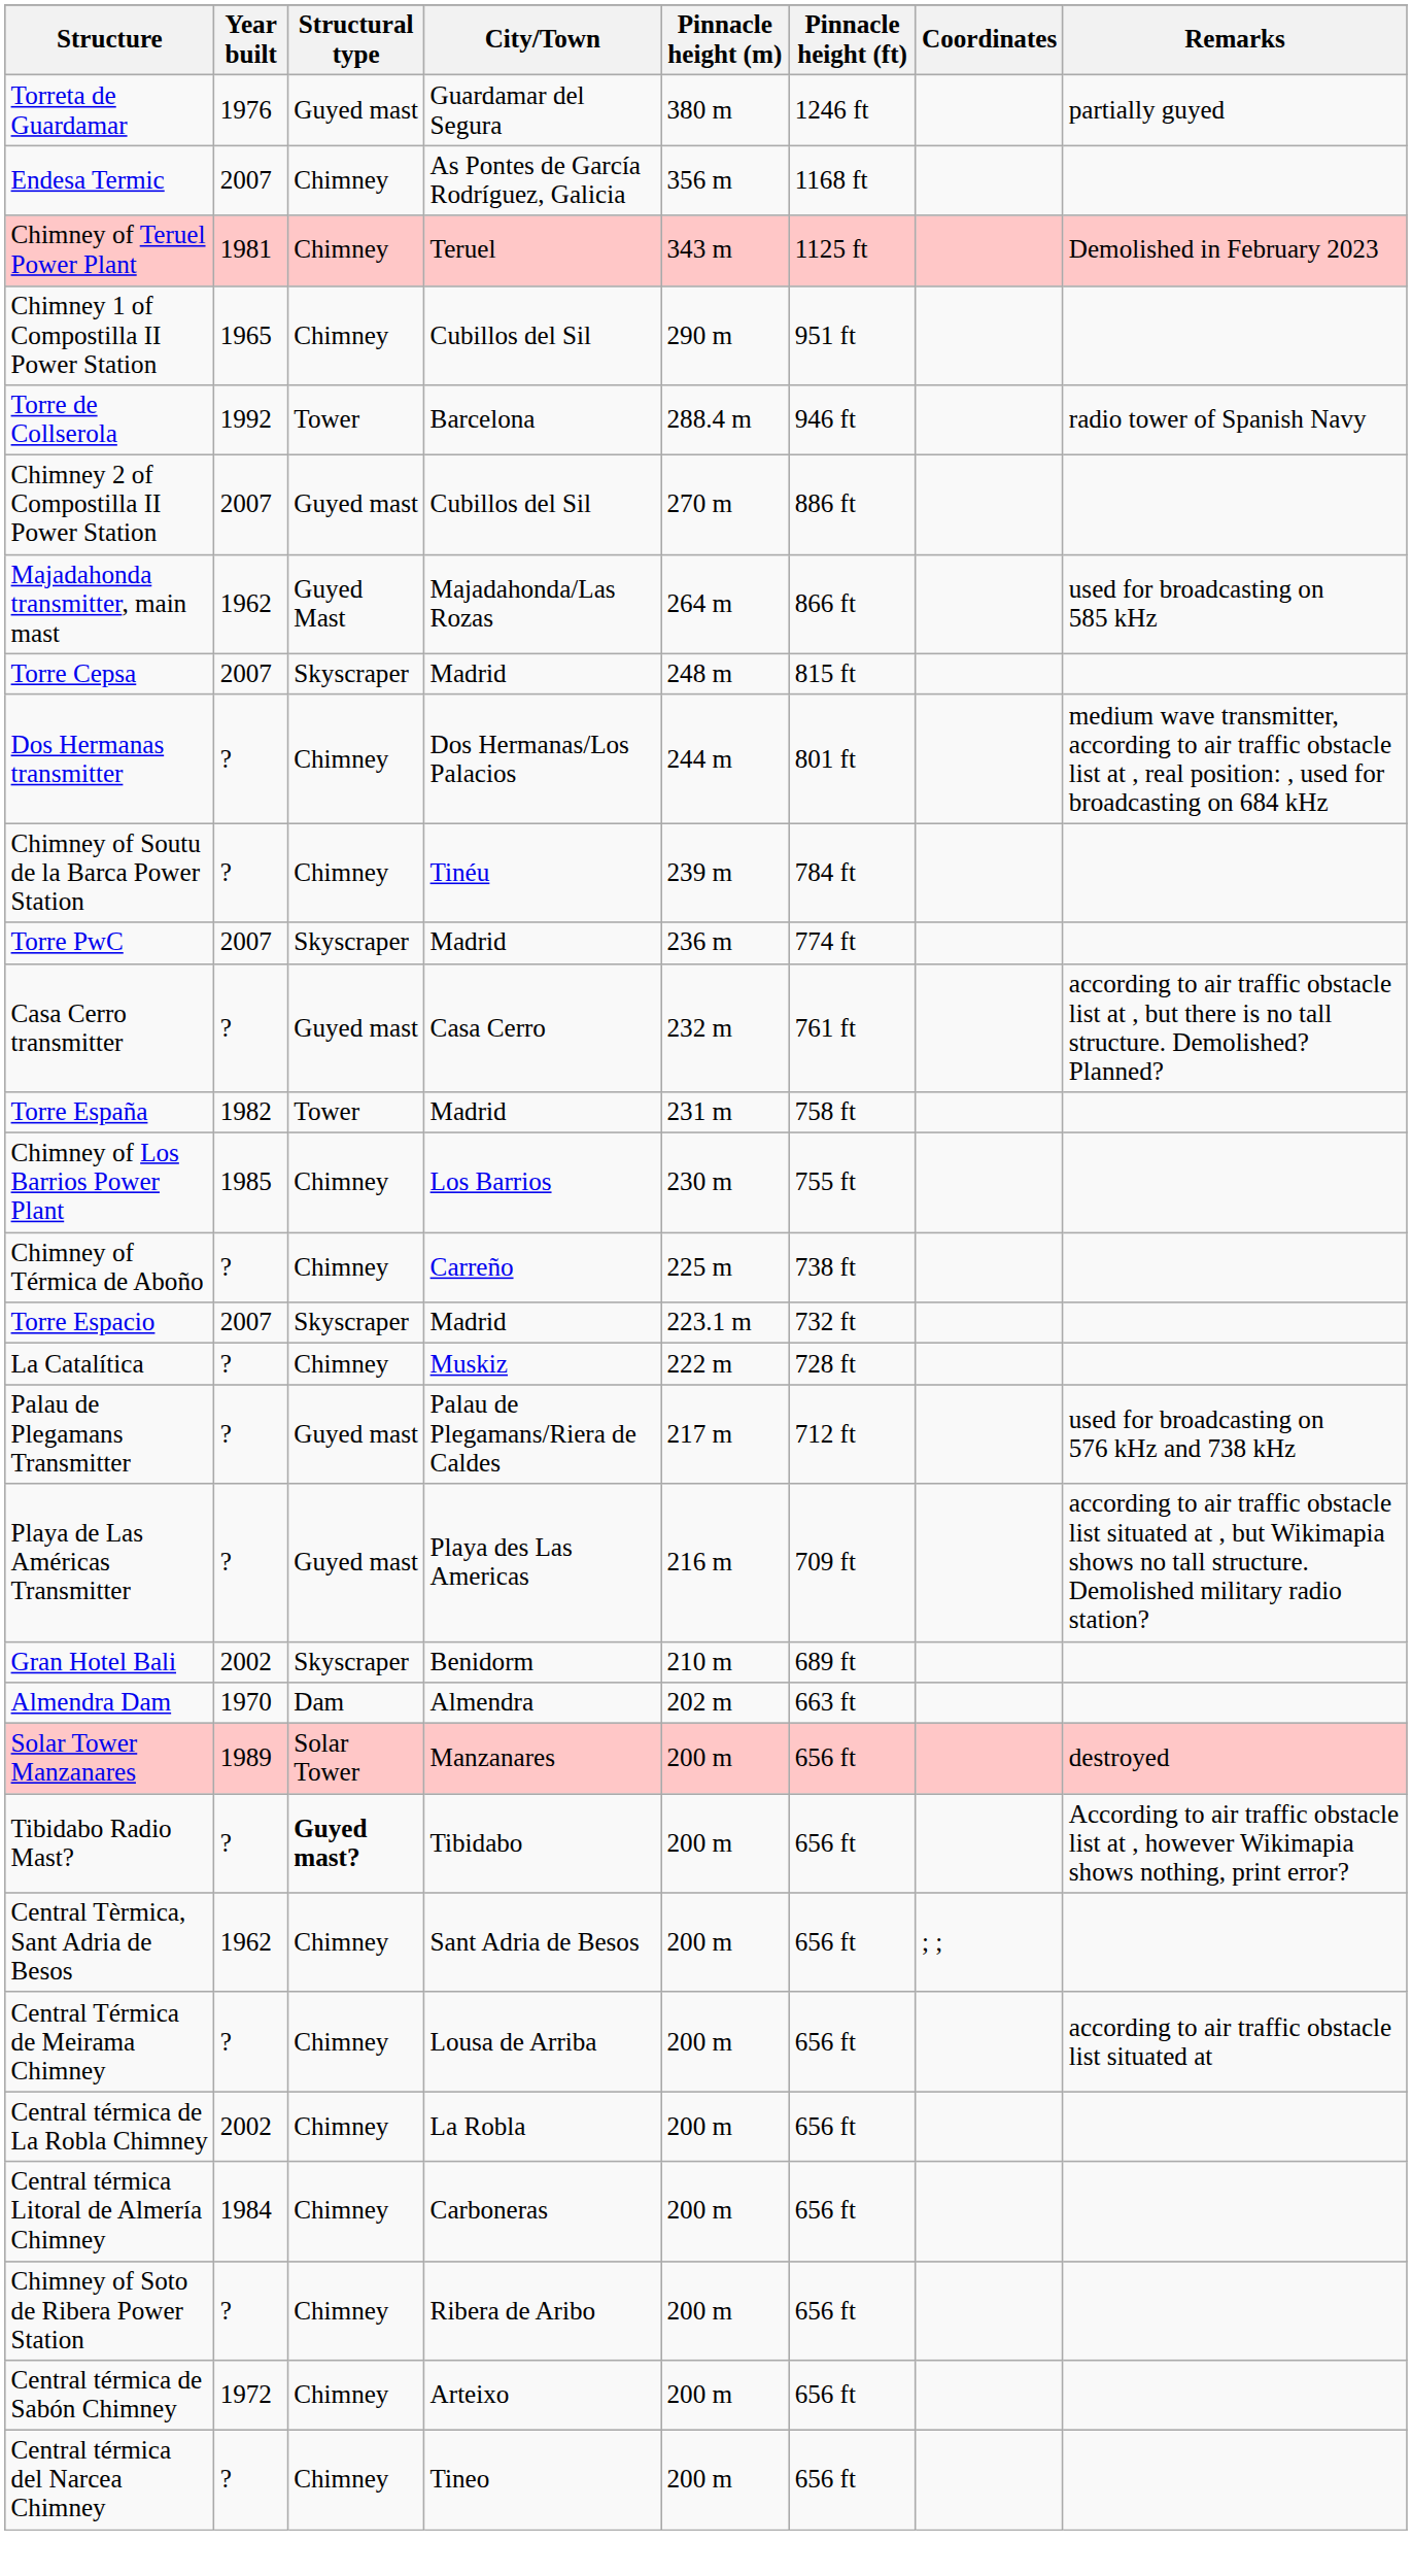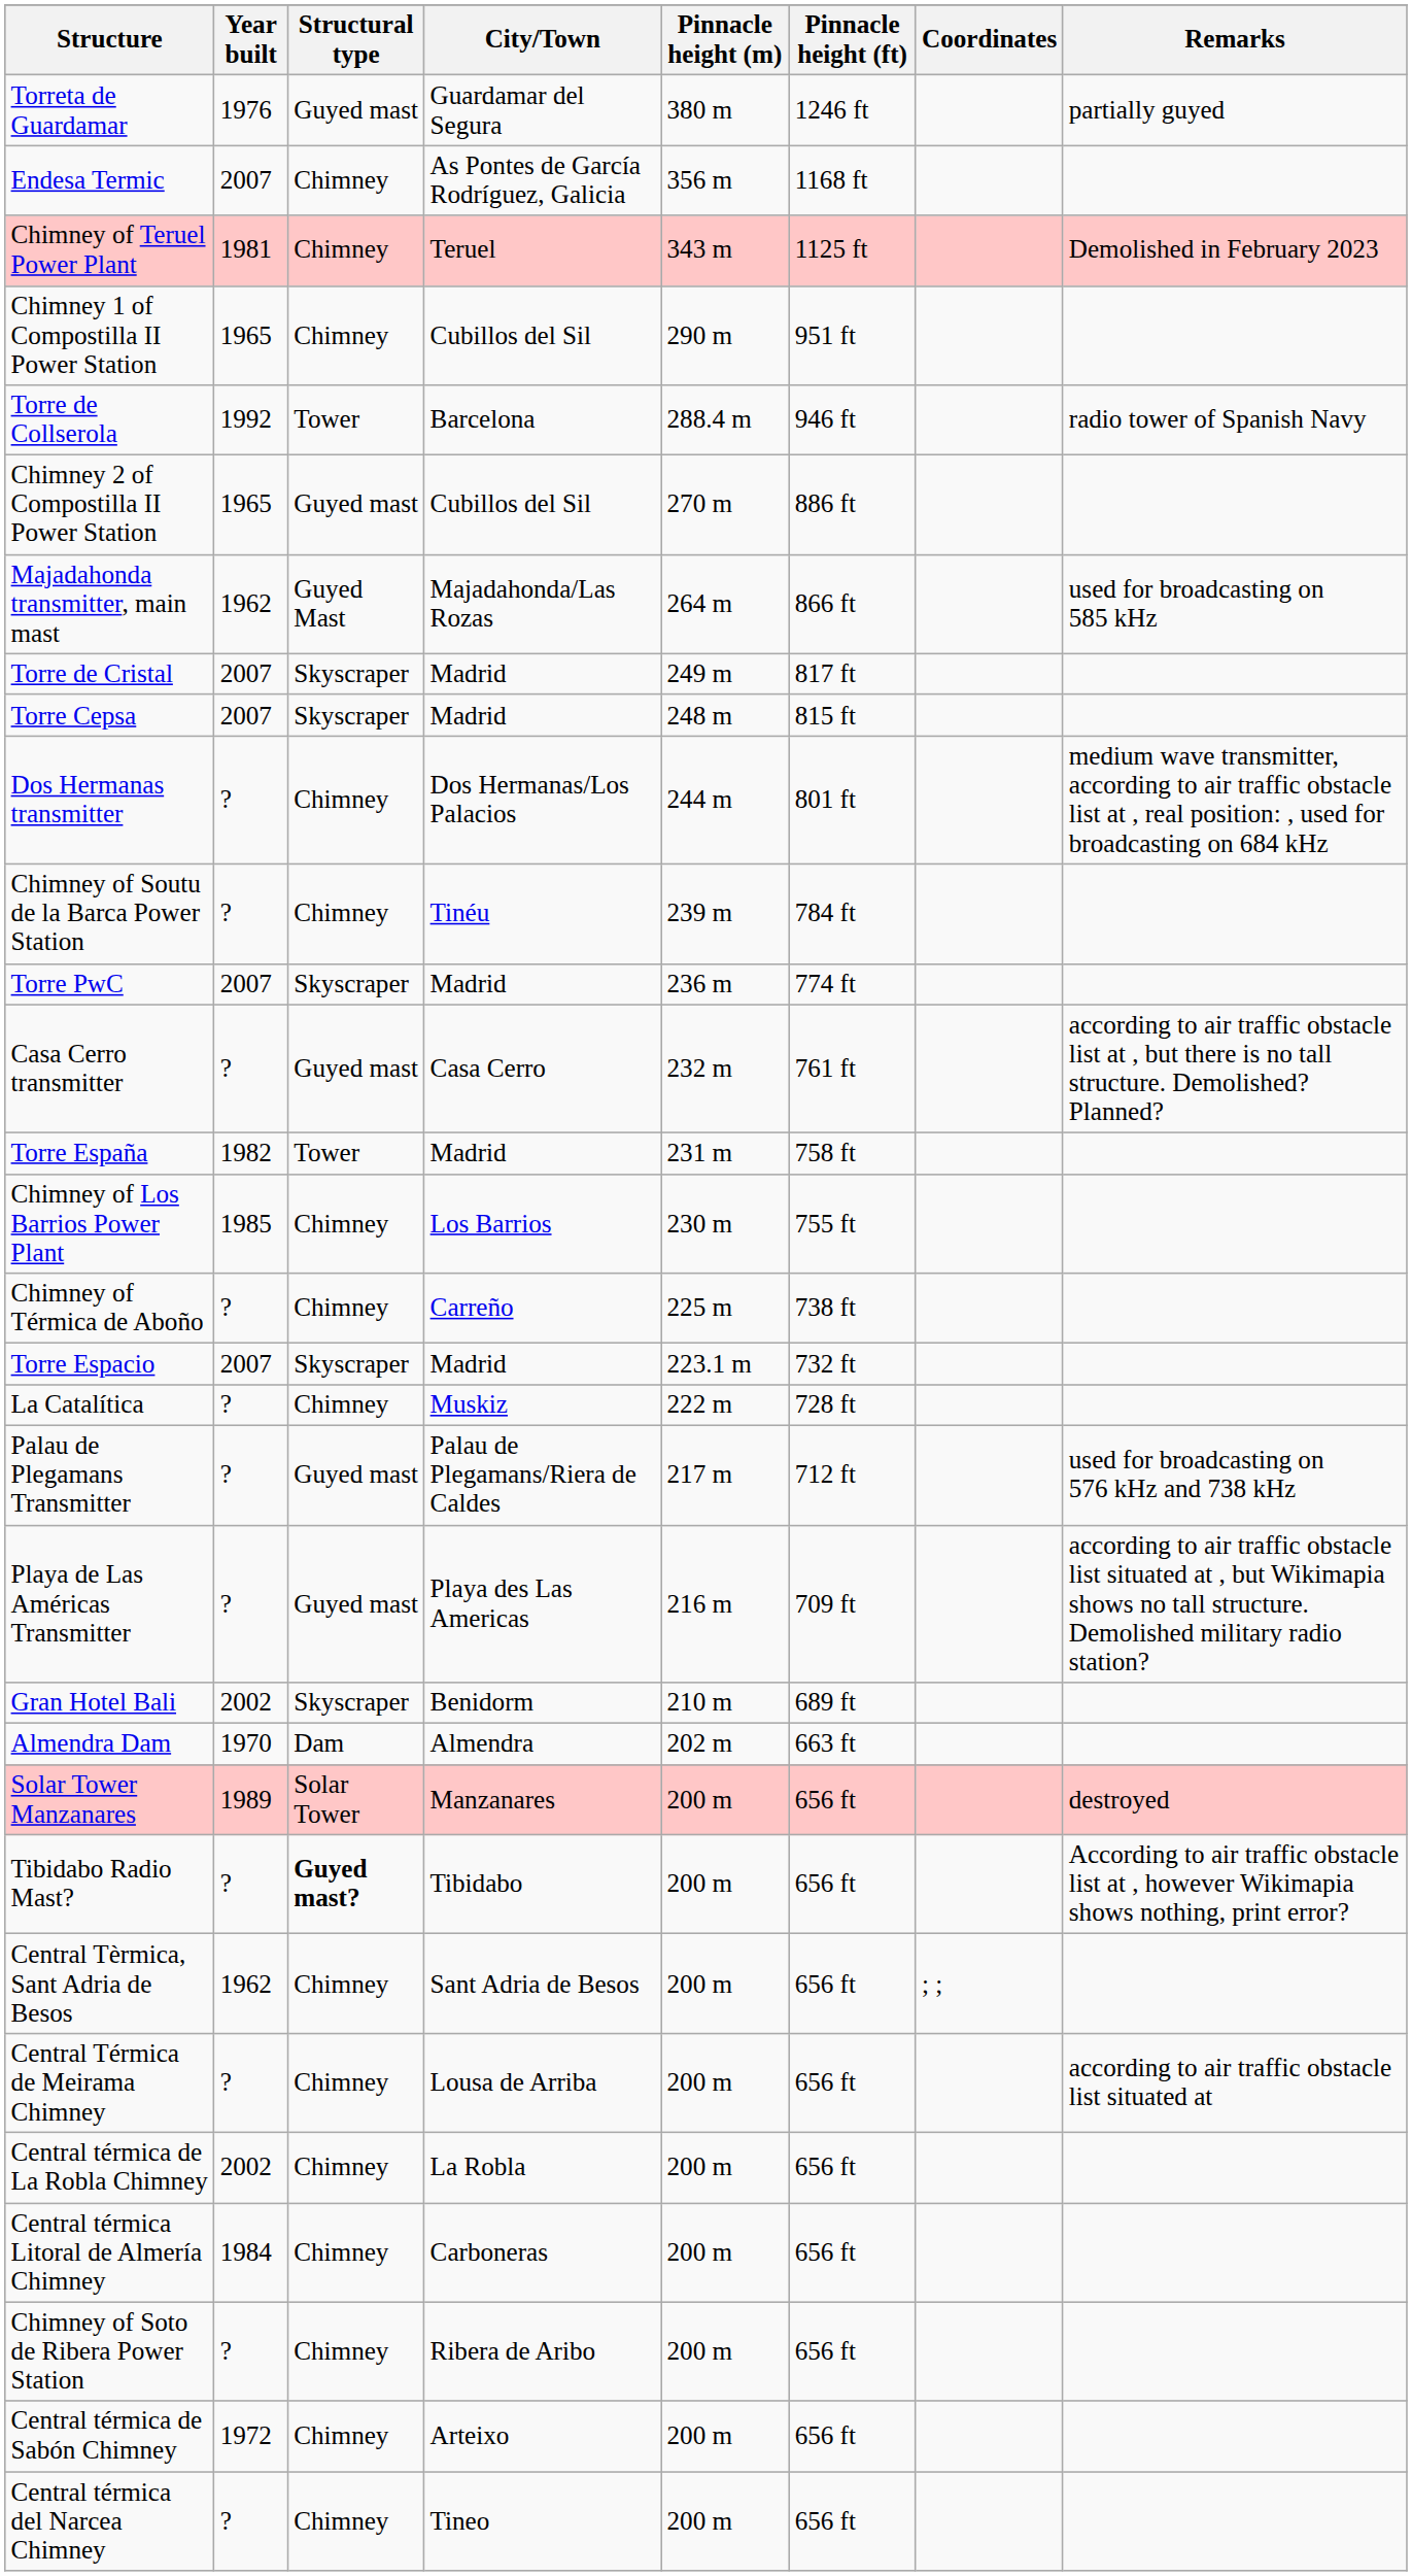Chimney 2 of Compostilla II Power Station | Year built: 2007 -> 1965
+ row: Torre de Cristal | 2007 | Skyscraper | Madrid | 249 m | 817 ft
